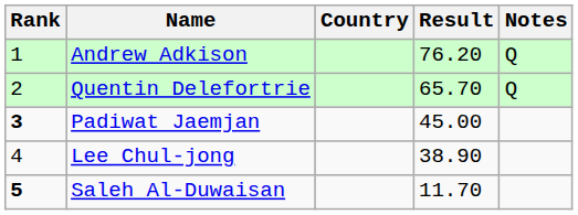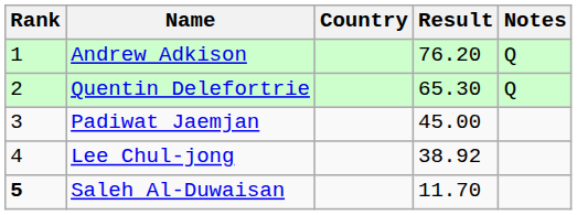Quentin Delefortrie | Result: 65.70 -> 65.30
Padiwat Jaemjan | Rank: bold -> normal
Lee Chul-jong | Result: 38.90 -> 38.92
